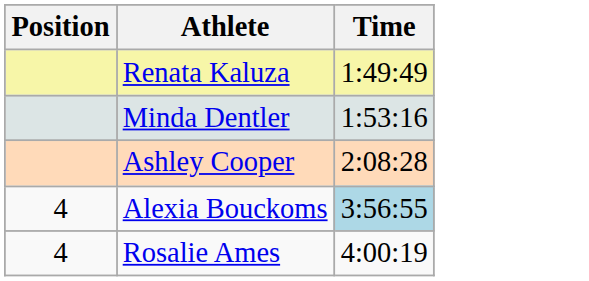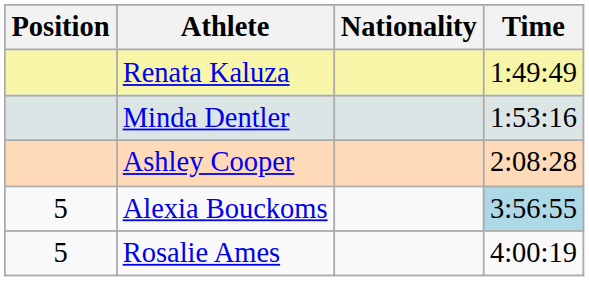+ column: Nationality
Alexia Bouckoms | Position: 4 -> 5
Rosalie Ames | Position: 4 -> 5
